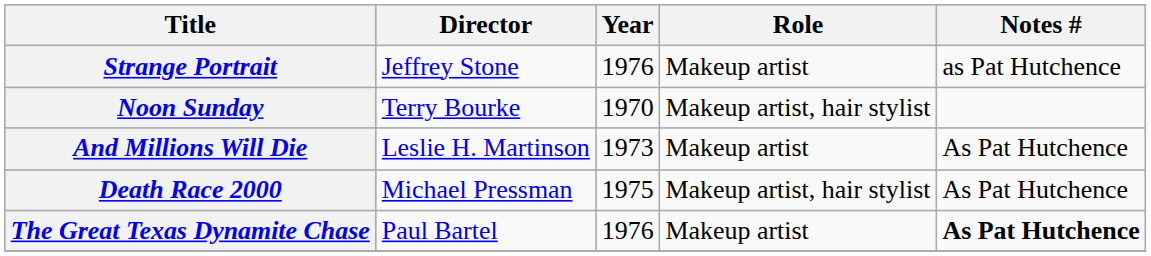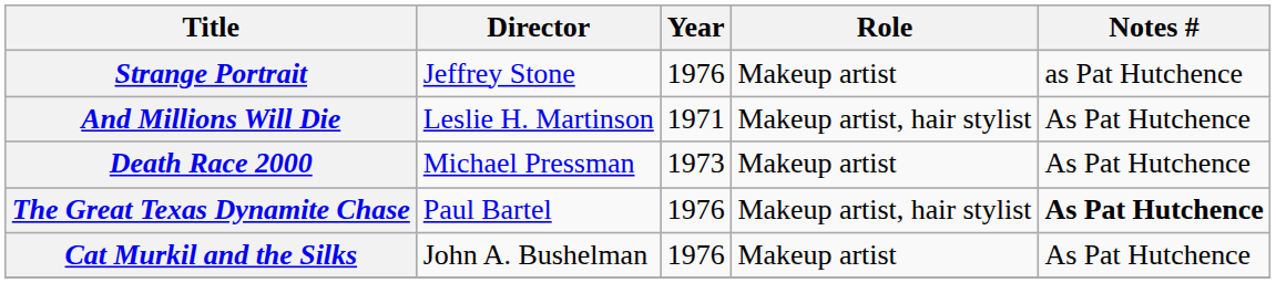- row: Noon Sunday | Terry Bourke | 1970 | Makeup artist, hair stylist
And Millions Will Die | Year: 1973 -> 1971
And Millions Will Die | Role: Makeup artist -> Makeup artist, hair stylist
Death Race 2000 | Year: 1975 -> 1973
Death Race 2000 | Role: Makeup artist, hair stylist -> Makeup artist
The Great Texas Dynamite Chase | Role: Makeup artist -> Makeup artist, hair stylist
+ row: Cat Murkil and the Silks | John A. Bushelman | 1976 | Makeup artist | As Pat Hutchence
